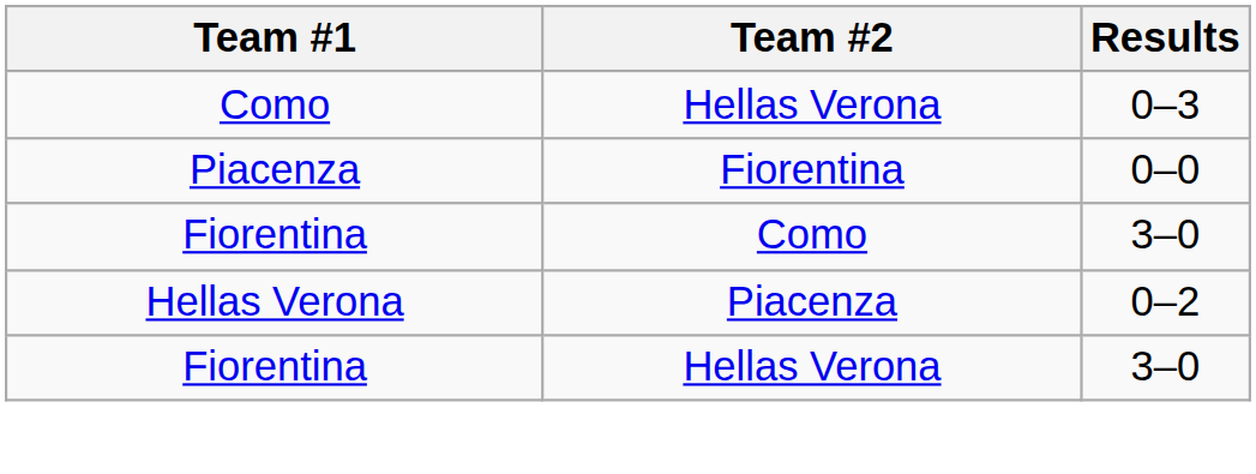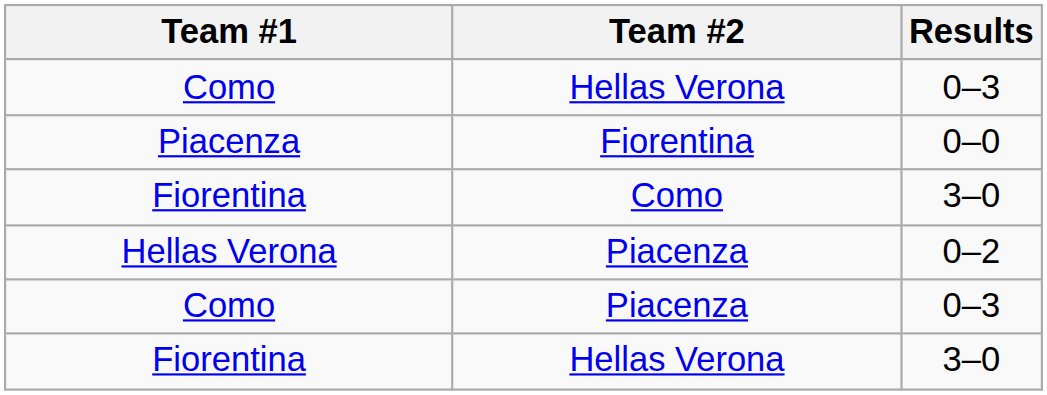+ row: Como | Piacenza | 0–3
